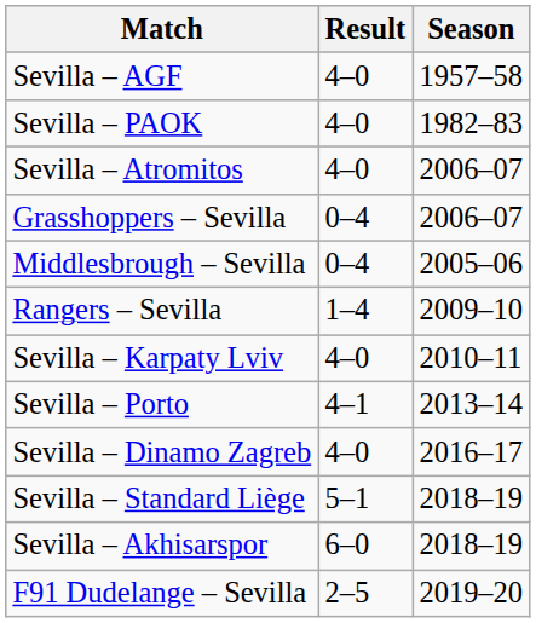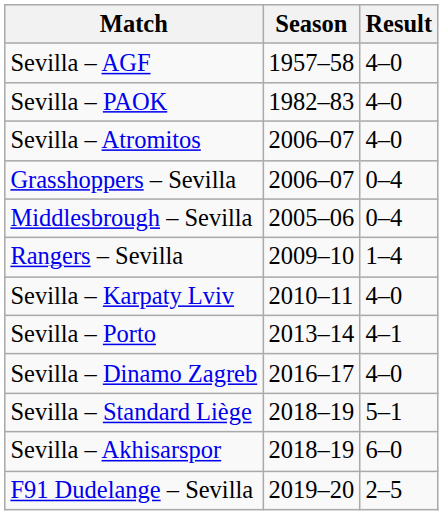columns swapped: Result <-> Season
